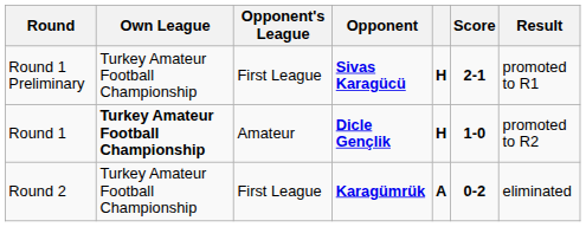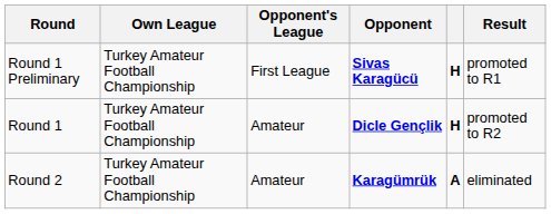- column: Score | 2-1 | 1-0 | 0-2
Round 1 | Own League: bold -> normal
Round 2 | Opponent's League: First League -> Amateur
